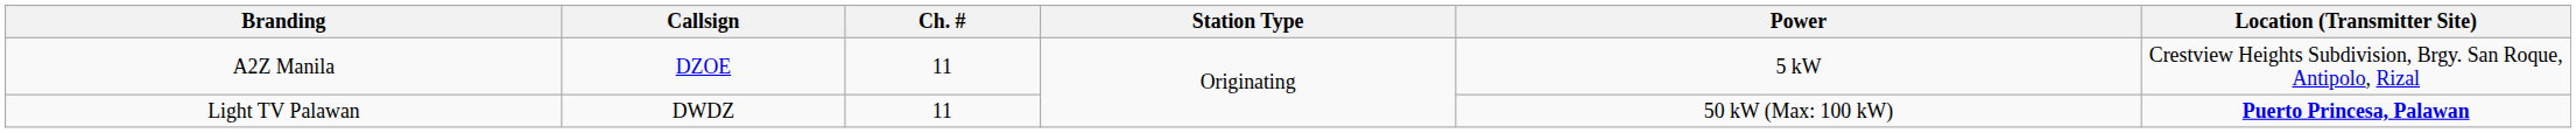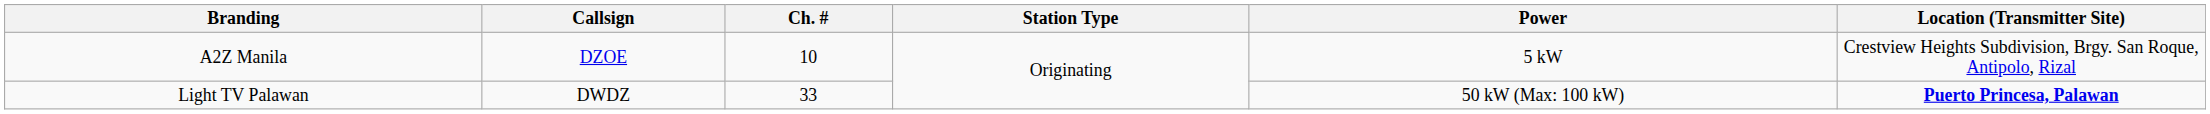A2Z Manila | Ch. #: 11 -> 10
Light TV Palawan | Ch. #: 11 -> 33
